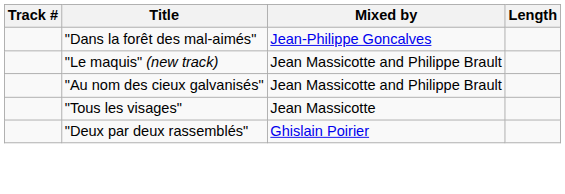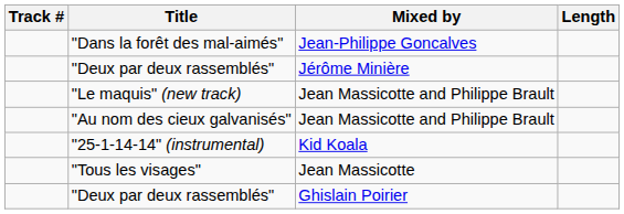+ row: "Deux par deux rassemblés" | Jérôme Minière
+ row: "25-1-14-14" (instrumental) | Kid Koala
